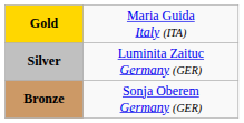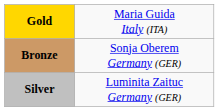rows swapped: Silver <-> Bronze
